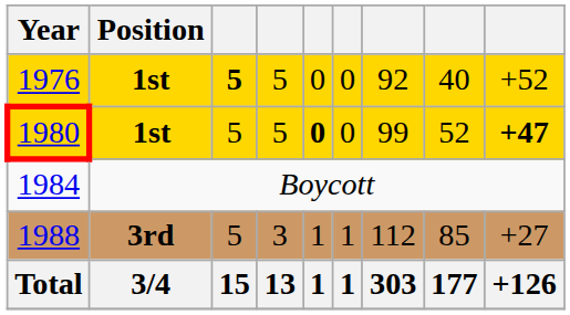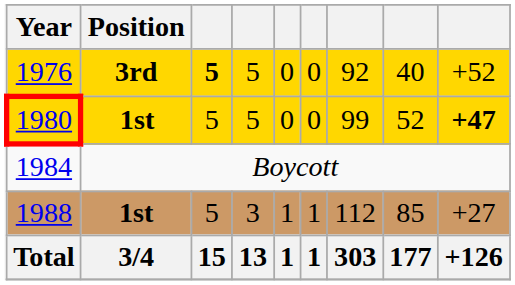1976 | Position: 1st -> 3rd
1980 | column 5: bold -> normal
1988 | Position: 3rd -> 1st
